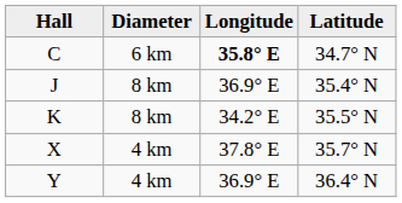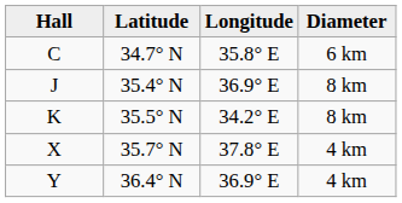columns swapped: Latitude <-> Diameter
C | Longitude: bold -> normal
